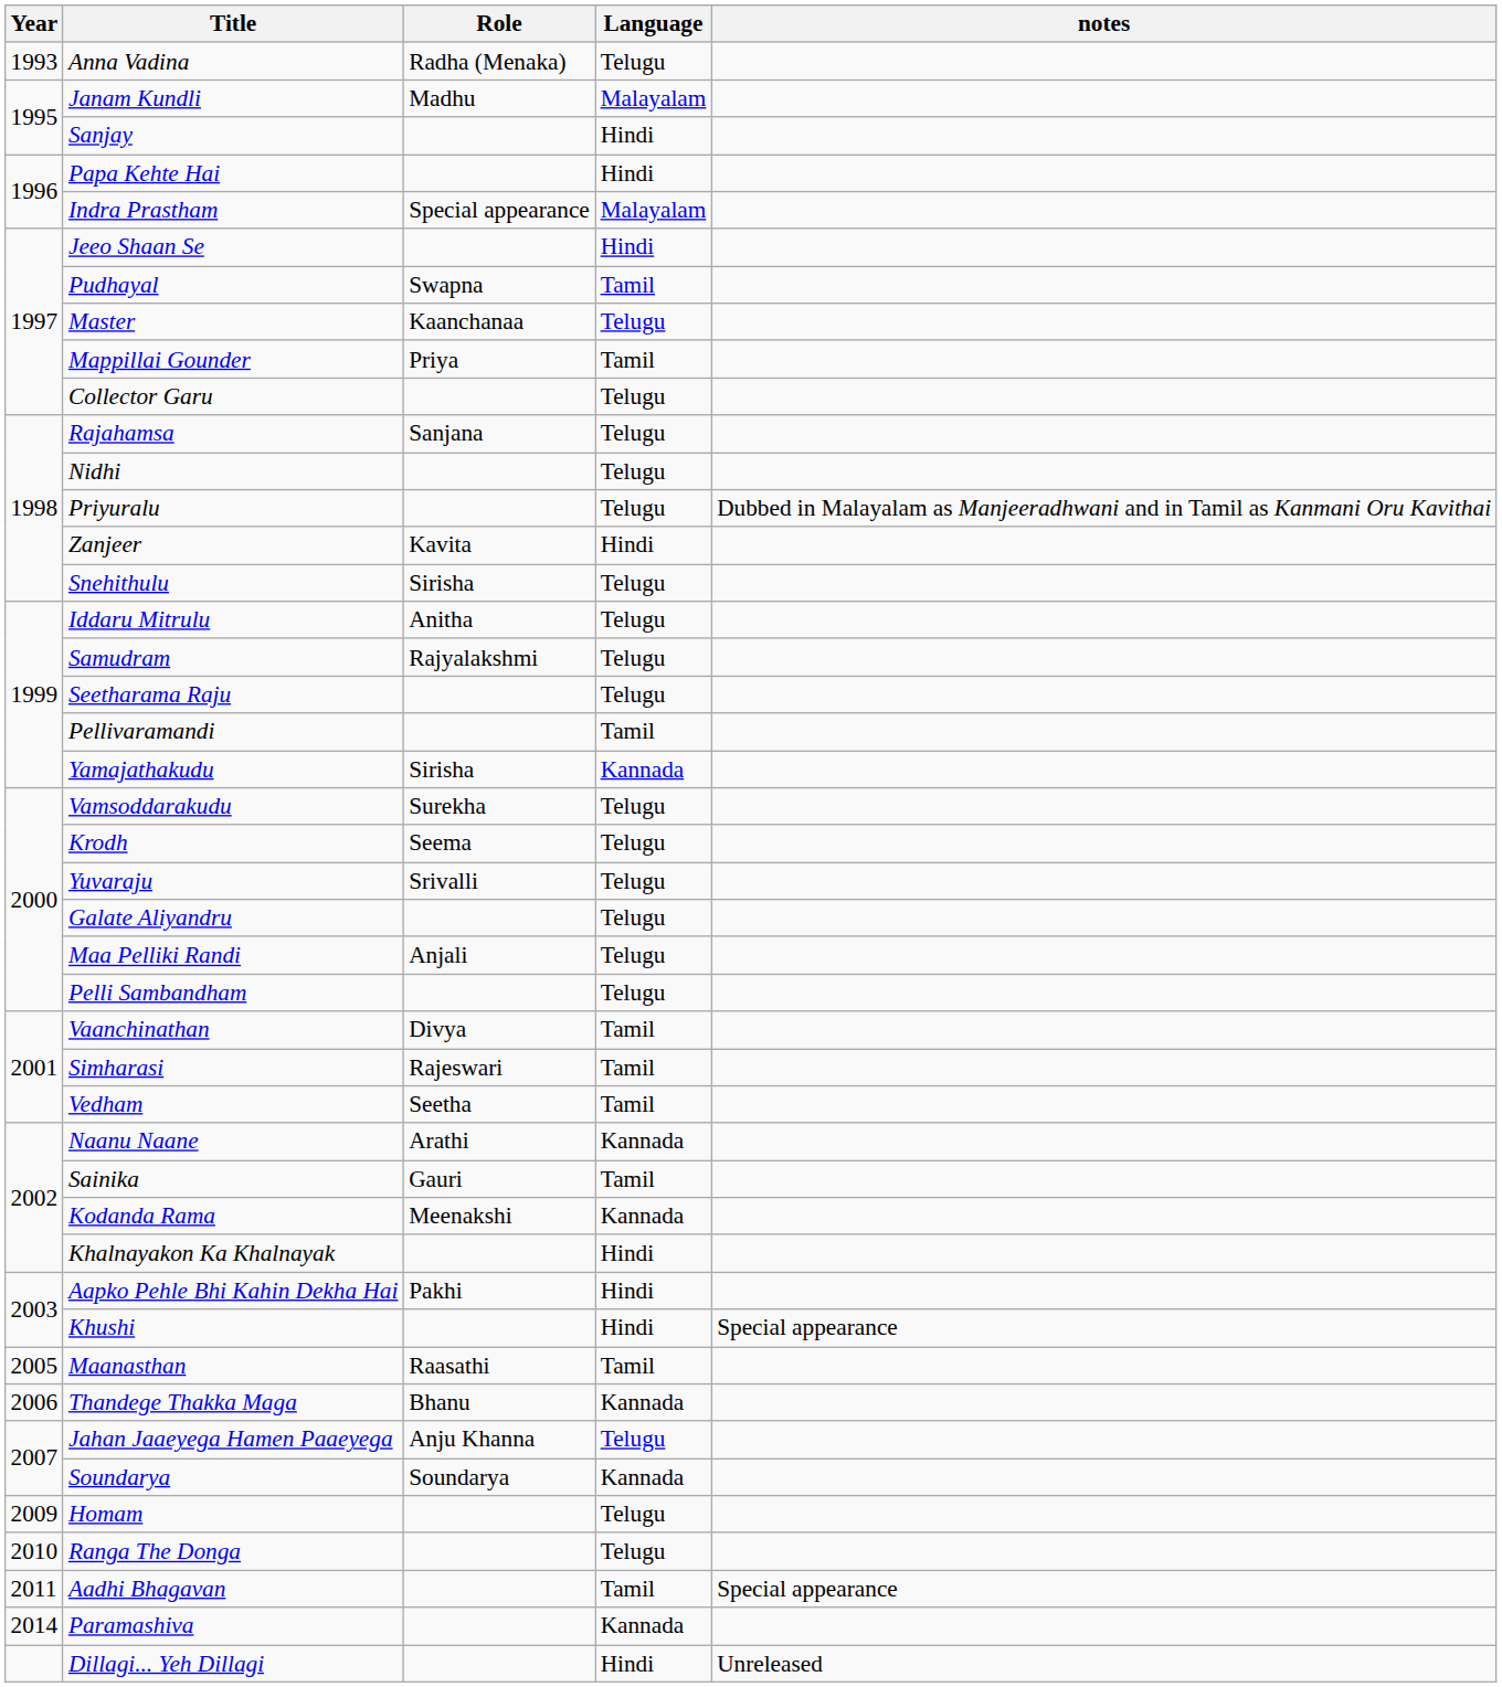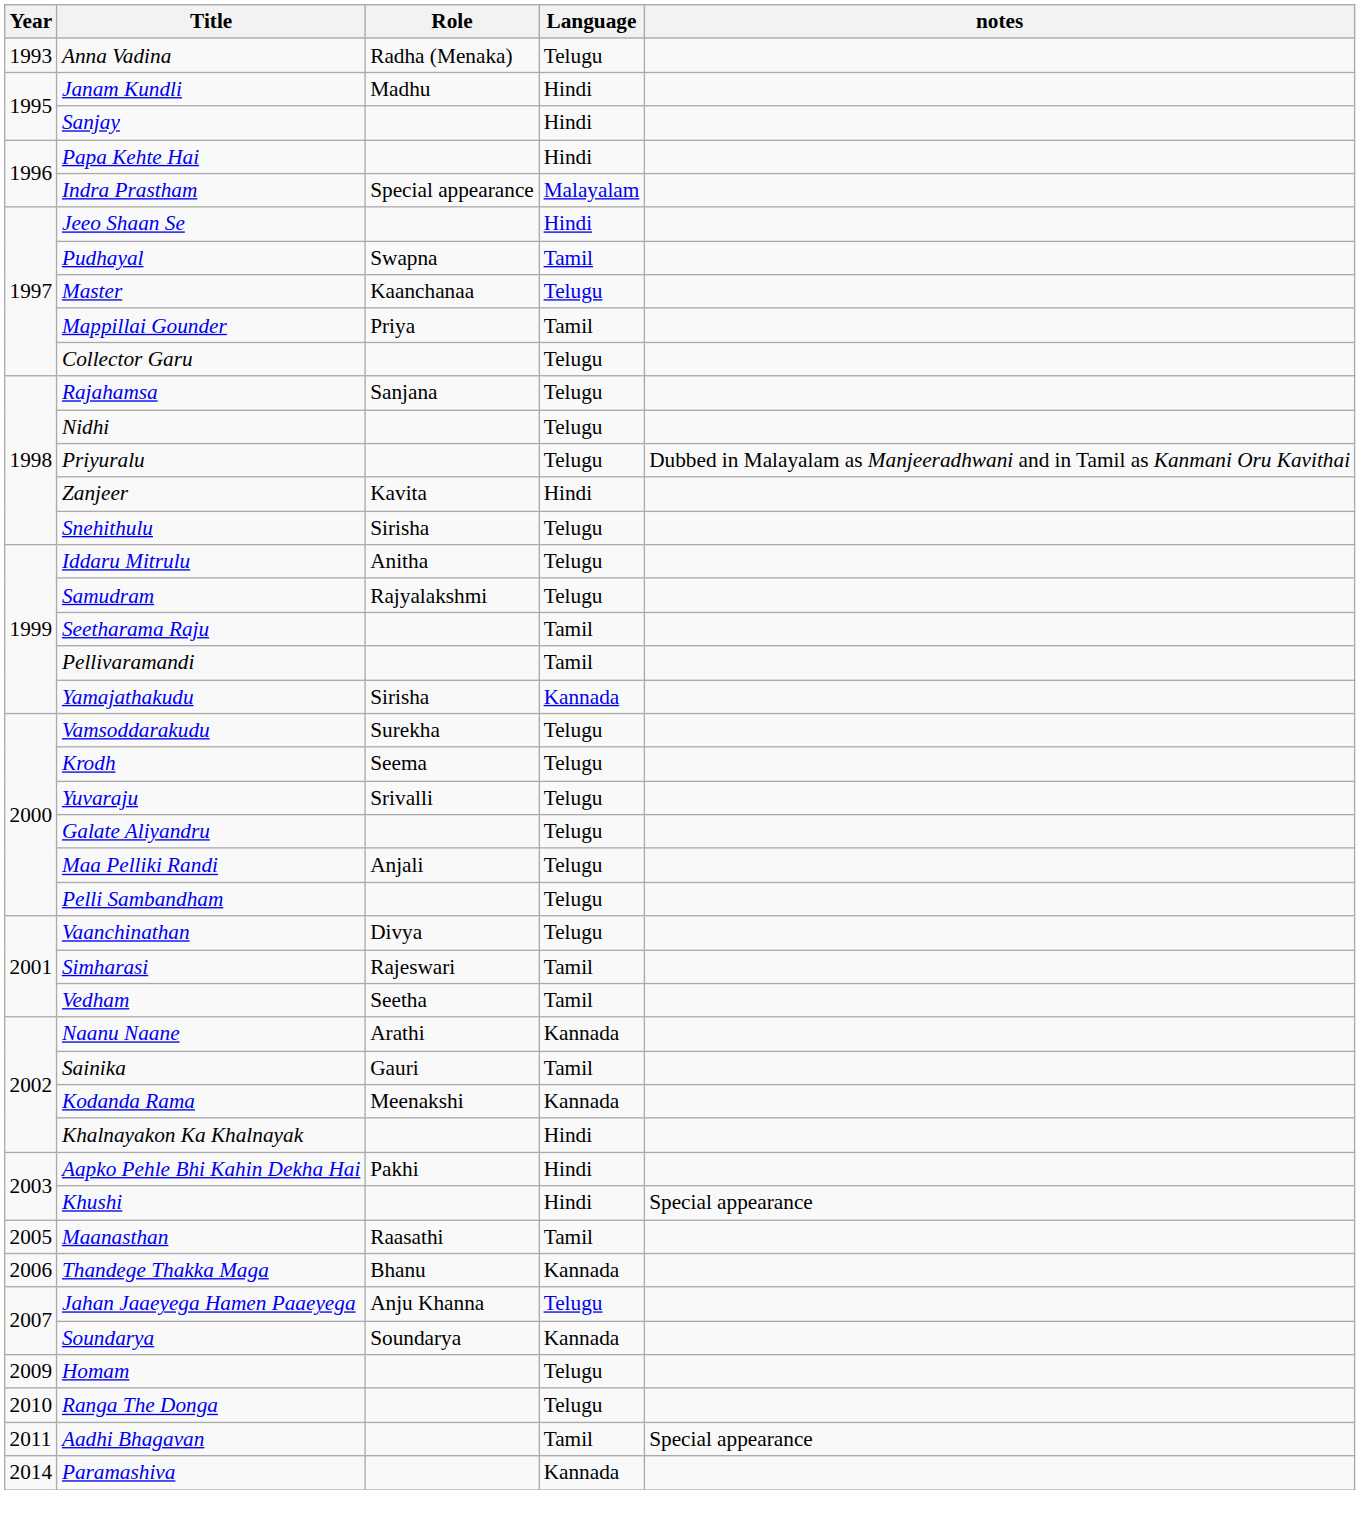Janam Kundli | Language: Malayalam -> Hindi
Seetharama Raju | Language: Telugu -> Tamil
Vaanchinathan | Language: Tamil -> Telugu
- row: Dillagi... Yeh Dillagi | Hindi | Unreleased
